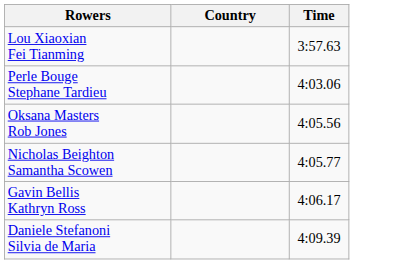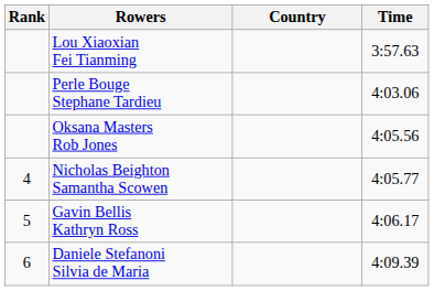+ column: Rank | 4 | 5 | 6
